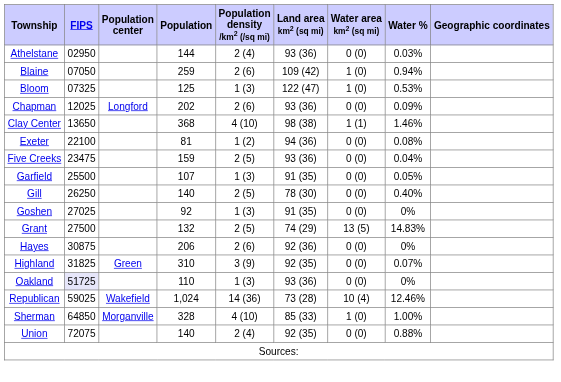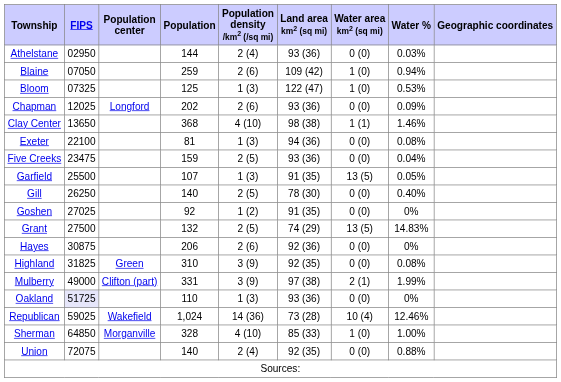Exeter | Population density /km2 (/sq mi): 1 (2) -> 1 (3)
Garfield | Water area km2 (sq mi): 0 (0) -> 13 (5)
Goshen | Population density /km2 (/sq mi): 1 (3) -> 1 (2)
Highland | Water %: 0.07% -> 0.08%
+ row: Mulberry | 49000 | Clifton (part) | 331 | 3 (9) | 97 (38) | 2 (1) | 1.99%
